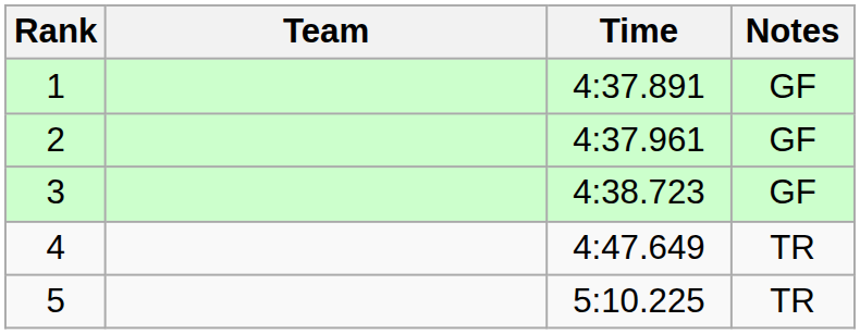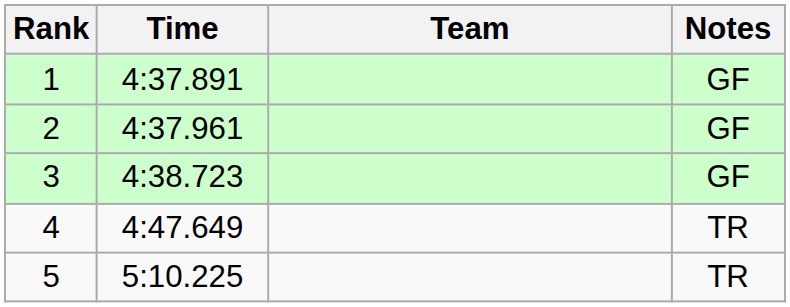columns swapped: Team <-> Time
